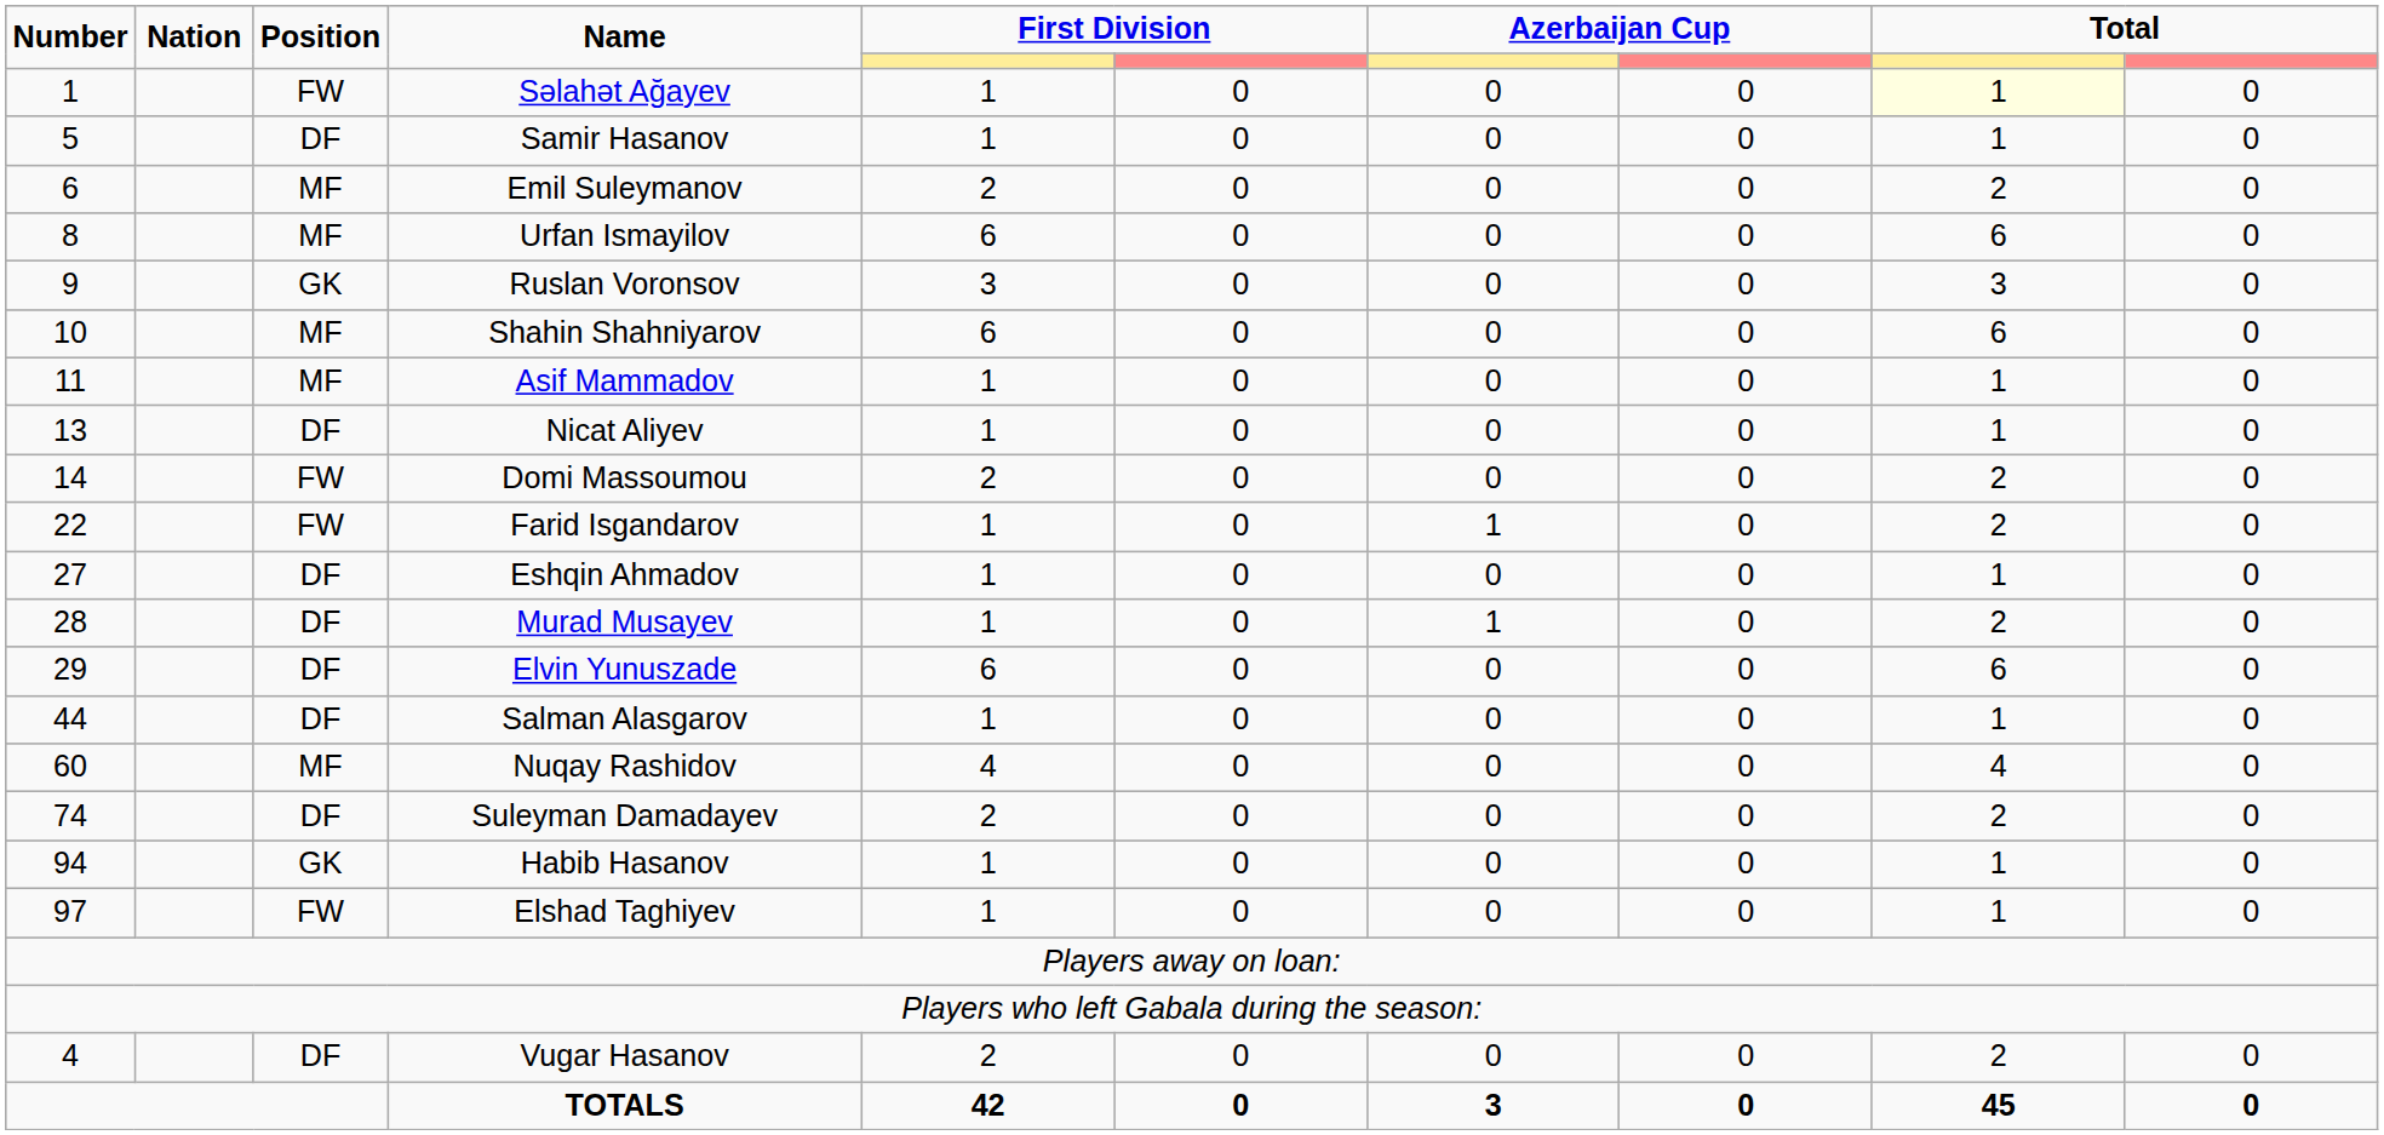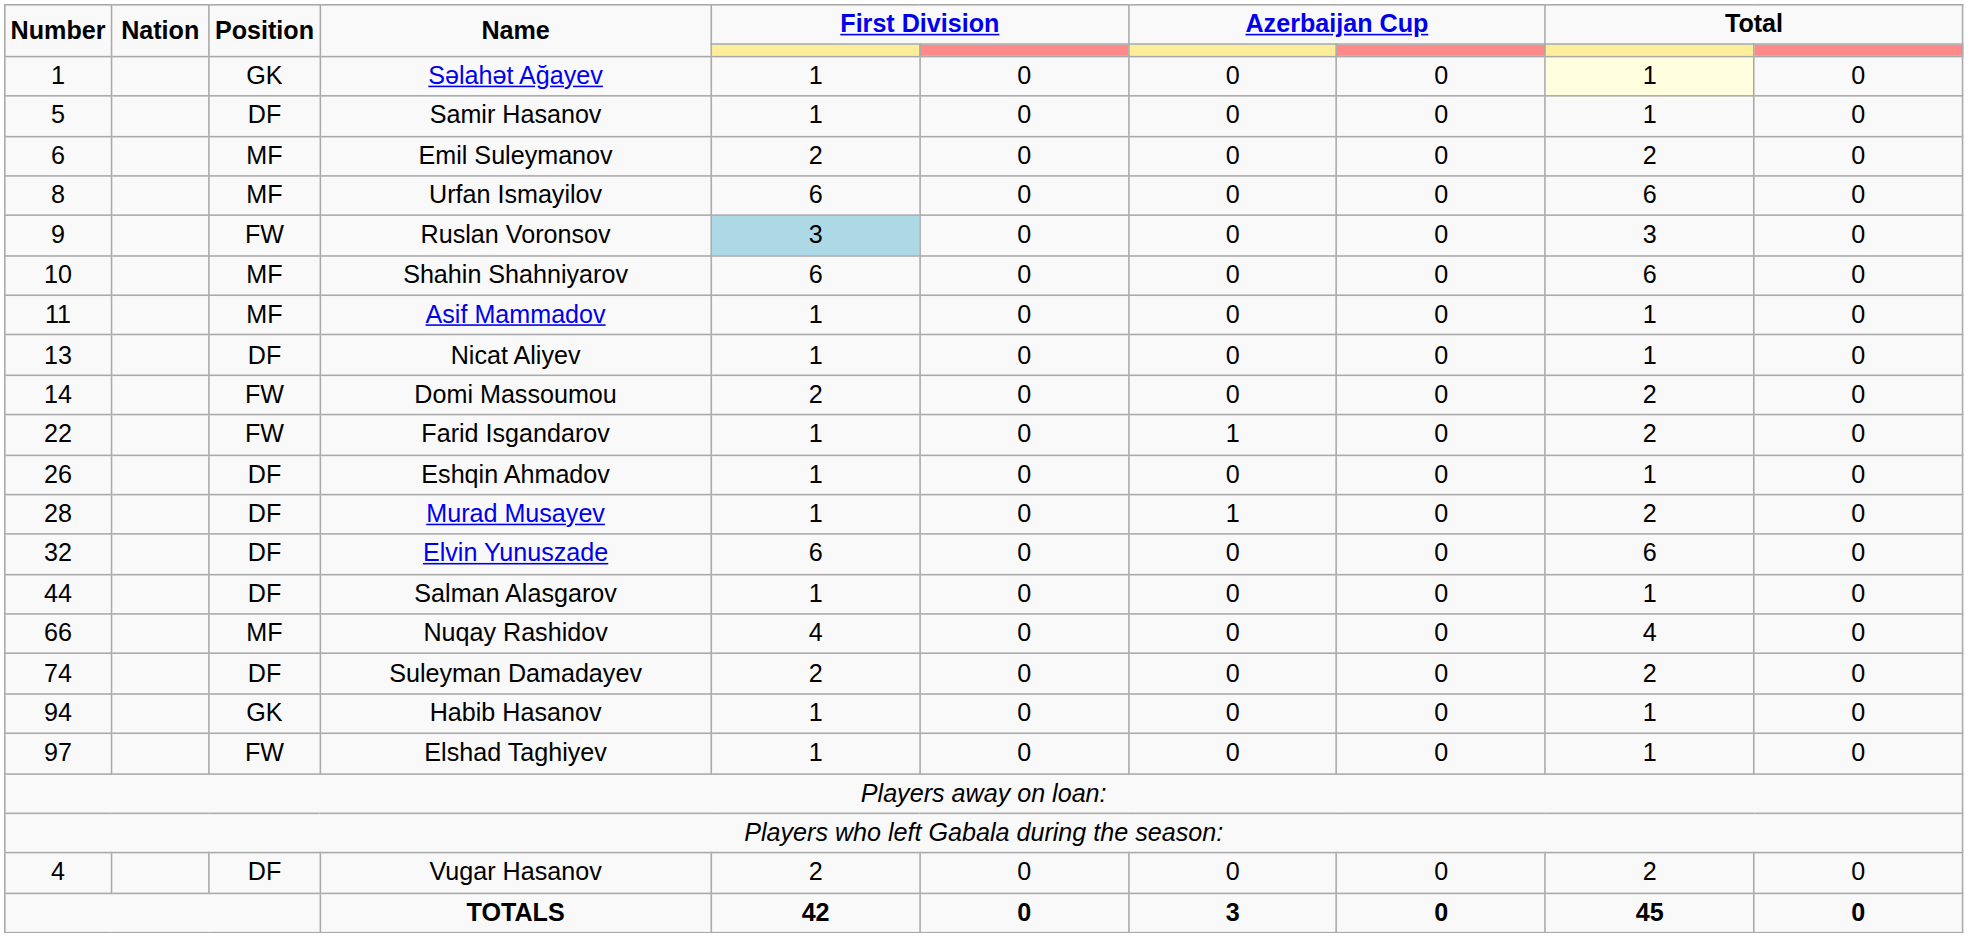Səlahət Ağayev | Position: FW -> GK
Ruslan Voronsov | Position: GK -> FW
Ruslan Voronsov | column 5: no background -> lightblue background
Eshqin Ahmadov | Number: 27 -> 26
Elvin Yunuszade | Number: 29 -> 32
Nuqay Rashidov | Number: 60 -> 66
